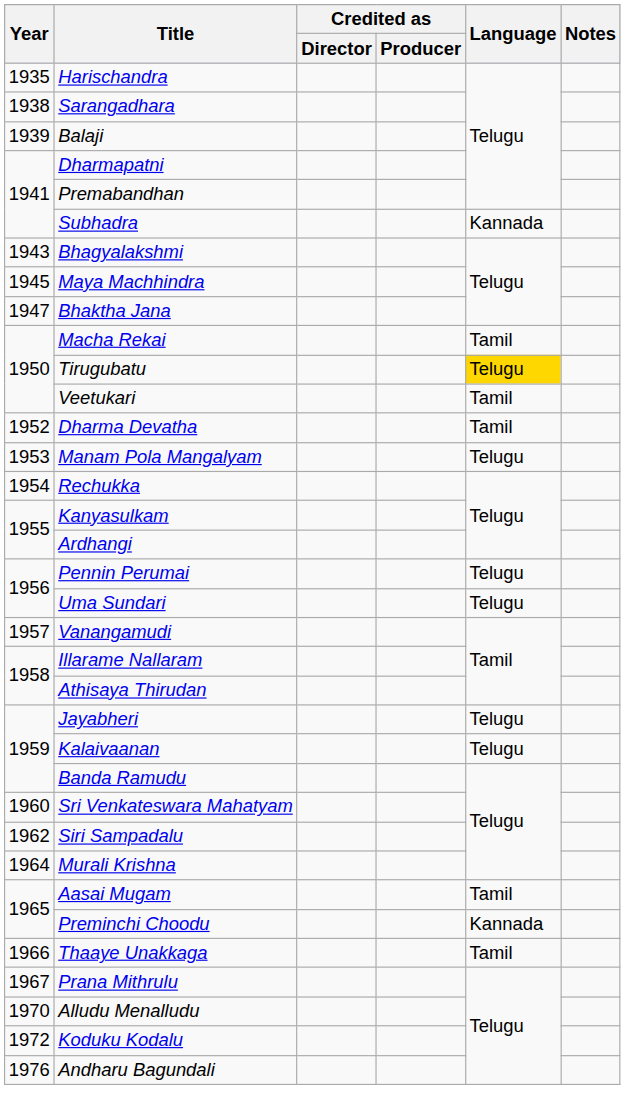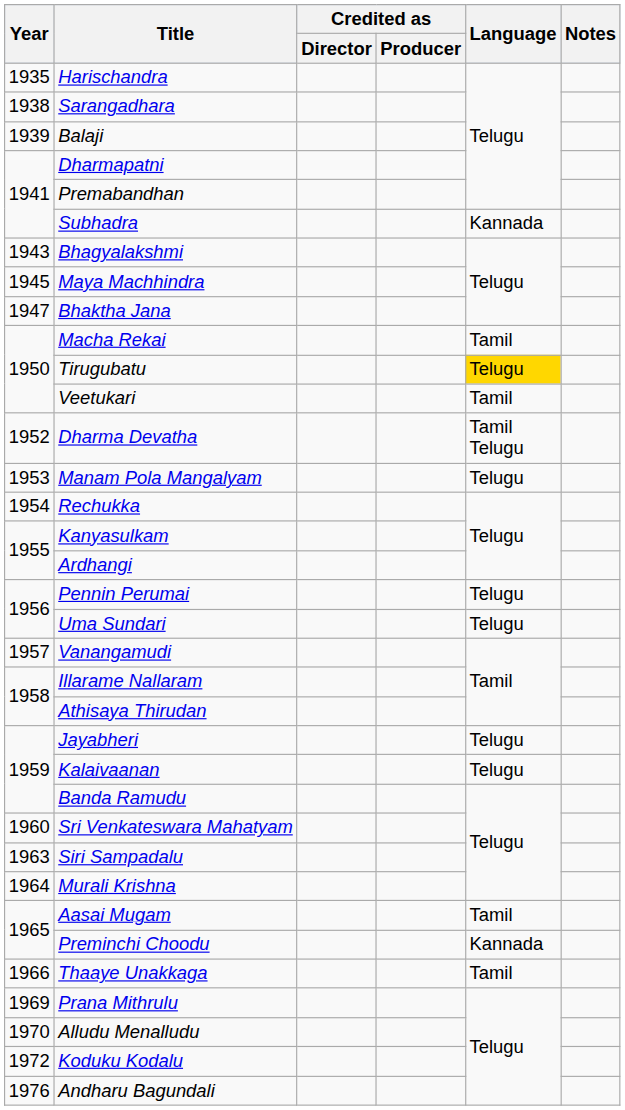Dharma Devatha | Language: Tamil -> Tamil Telugu
Siri Sampadalu | Year: 1962 -> 1963
Prana Mithrulu | Year: 1967 -> 1969
